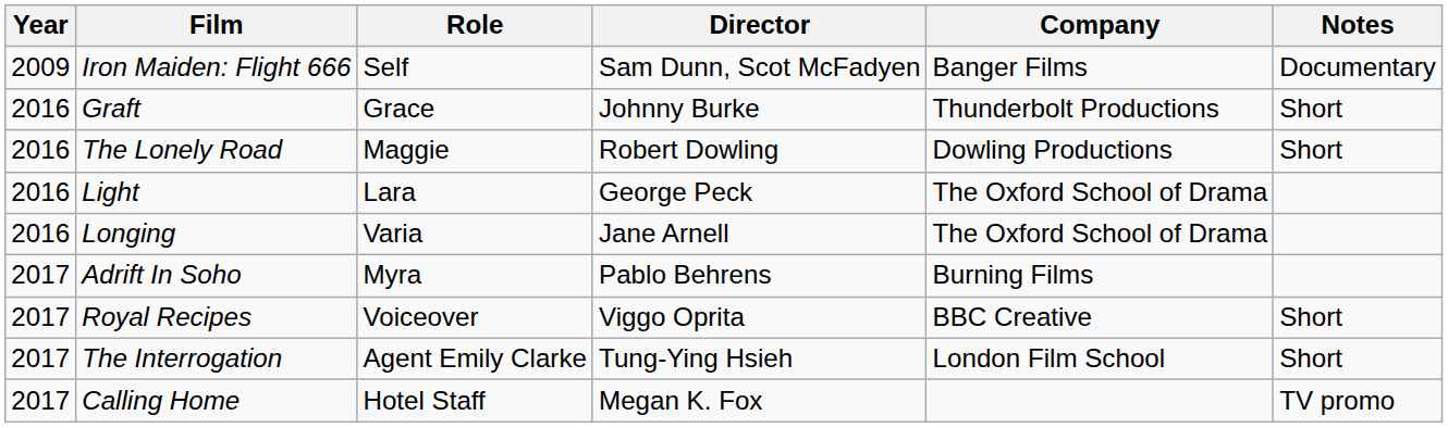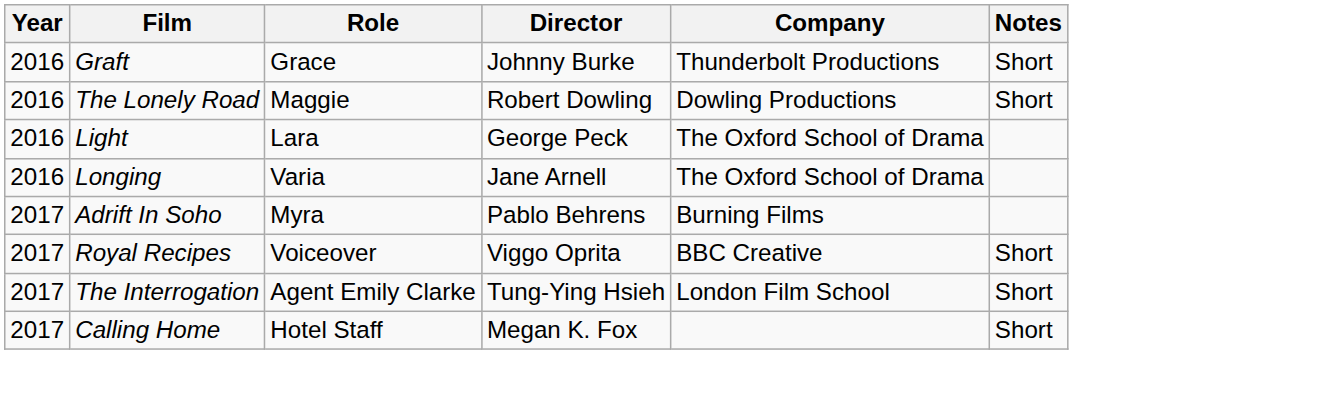- row: 2009 | Iron Maiden: Flight 666 | Self | Sam Dunn, Scot McFadyen | Banger Films | Documentary
Calling Home | Notes: TV promo -> Short
